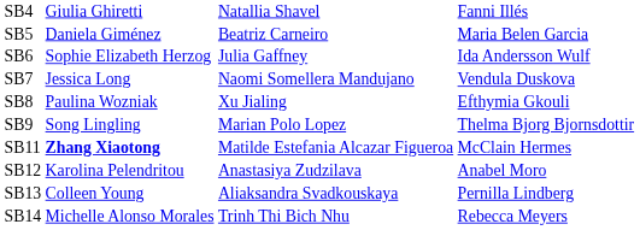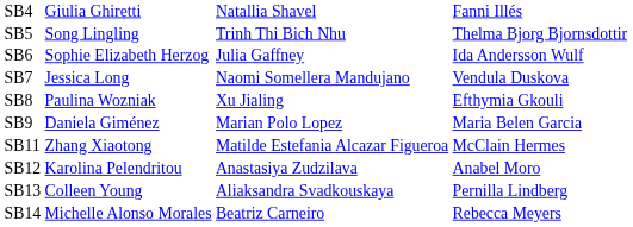SB5 | column 2: Daniela Giménez -> Song Lingling
SB5 | column 3: Beatriz Carneiro -> Trinh Thi Bich Nhu
SB5 | column 4: Maria Belen Garcia -> Thelma Bjorg Bjornsdottir
SB9 | column 2: Song Lingling -> Daniela Giménez
SB9 | column 4: Thelma Bjorg Bjornsdottir -> Maria Belen Garcia
SB11 | column 2: bold -> normal
SB14 | column 3: Trinh Thi Bich Nhu -> Beatriz Carneiro
